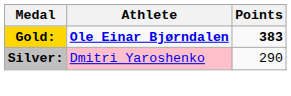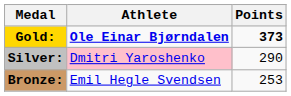Gold: | Points: 383 -> 373
+ row: Bronze: | Emil Hegle Svendsen | 253
